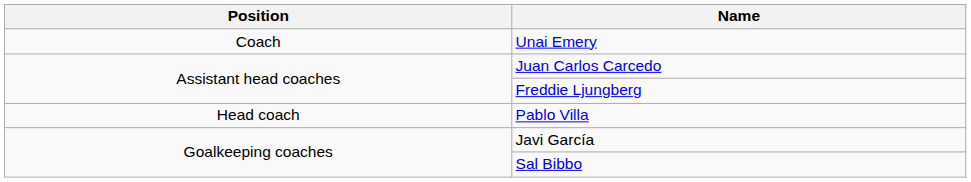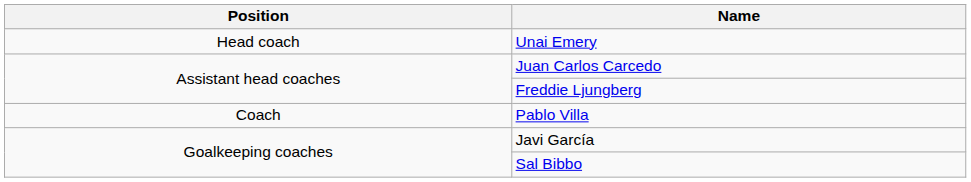Unai Emery | Position: Coach -> Head coach
Pablo Villa | Position: Head coach -> Coach
